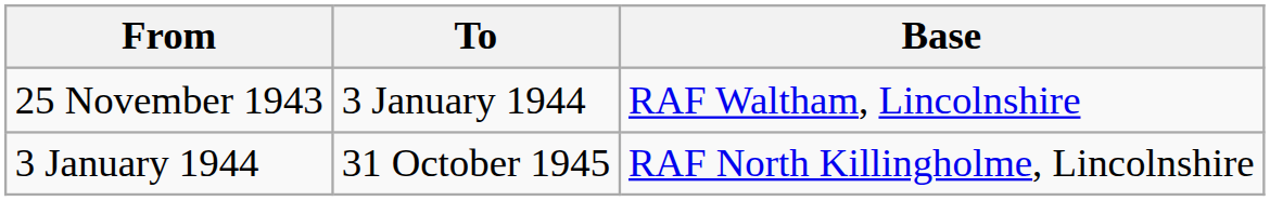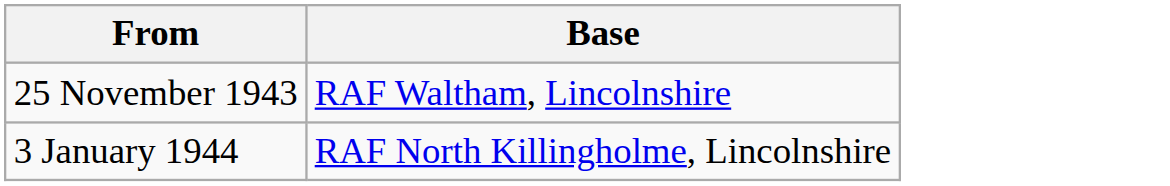- column: To | 3 January 1944 | 31 October 1945
